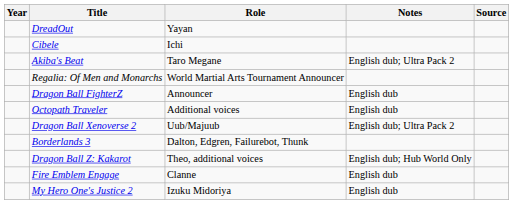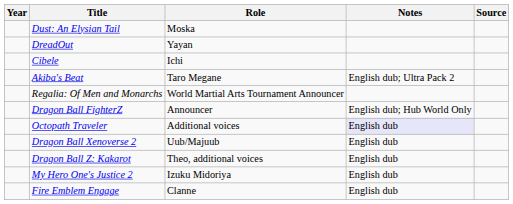+ row: Dust: An Elysian Tail | Moska
Dragon Ball FighterZ | Notes: English dub -> English dub; Hub World Only
Octopath Traveler | Notes: no background -> lavender background
Dragon Ball Xenoverse 2 | Notes: English dub; Ultra Pack 2 -> English dub
- row: Borderlands 3 | Dalton, Edgren, Failurebot, Thunk
Dragon Ball Z: Kakarot | Notes: English dub; Hub World Only -> English dub
rows swapped: My Hero One's Justice 2 <-> Fire Emblem Engage
